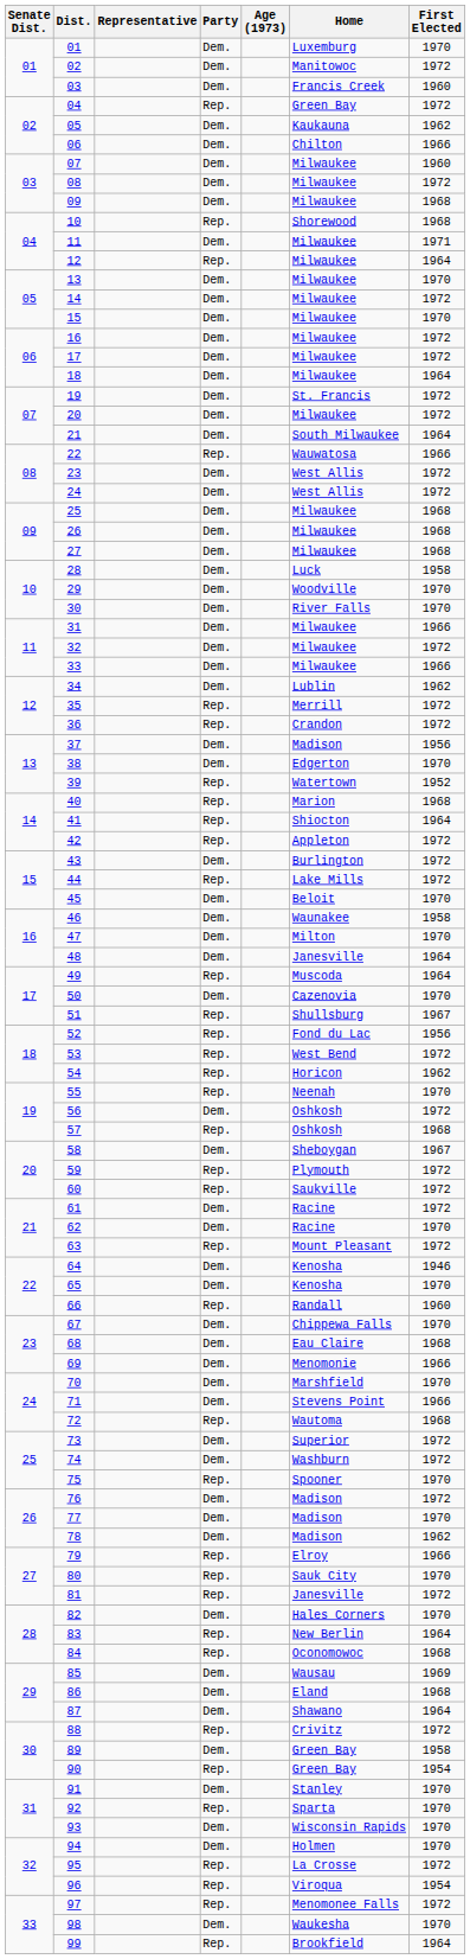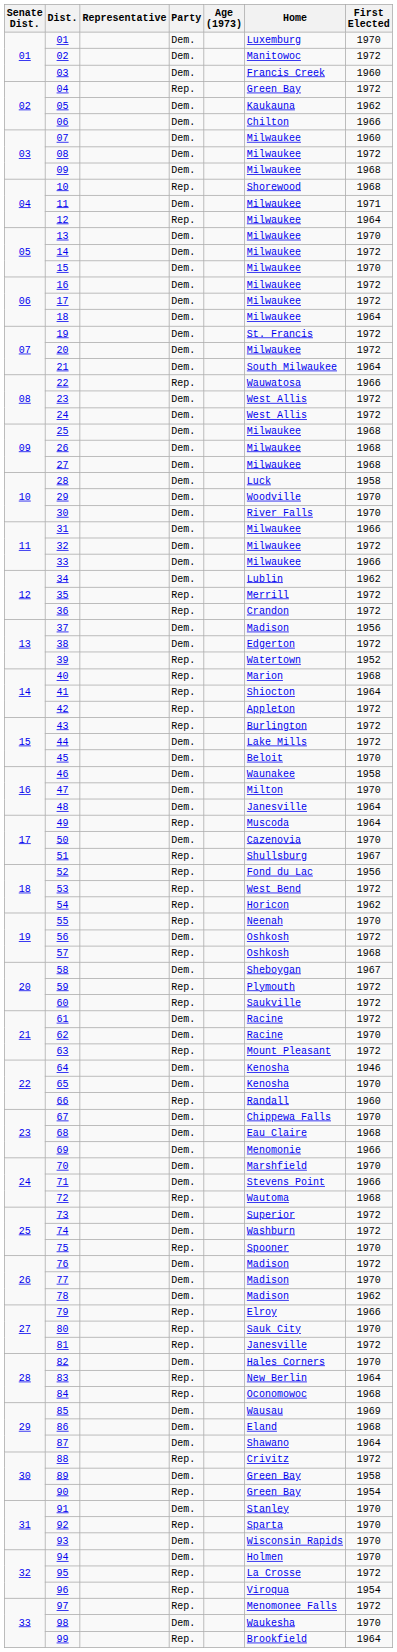38 | First Elected: 1970 -> 1972
43 | Party: Dem. -> Rep.
44 | Party: Rep. -> Dem.
